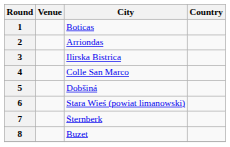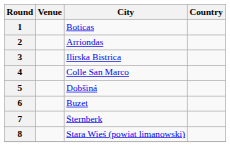6 | City: Stara Wieś (powiat limanowski) -> Buzet
8 | City: Buzet -> Stara Wieś (powiat limanowski)
